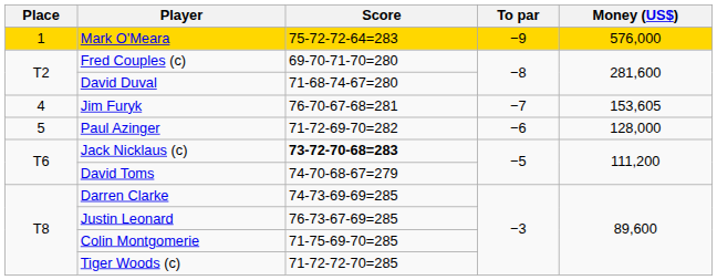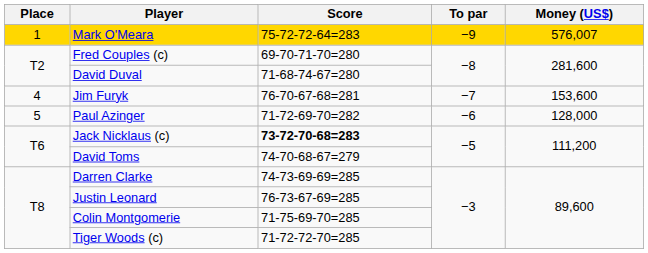Mark O'Meara | Money (US$): 576,000 -> 576,007
Jim Furyk | Money (US$): 153,605 -> 153,600
